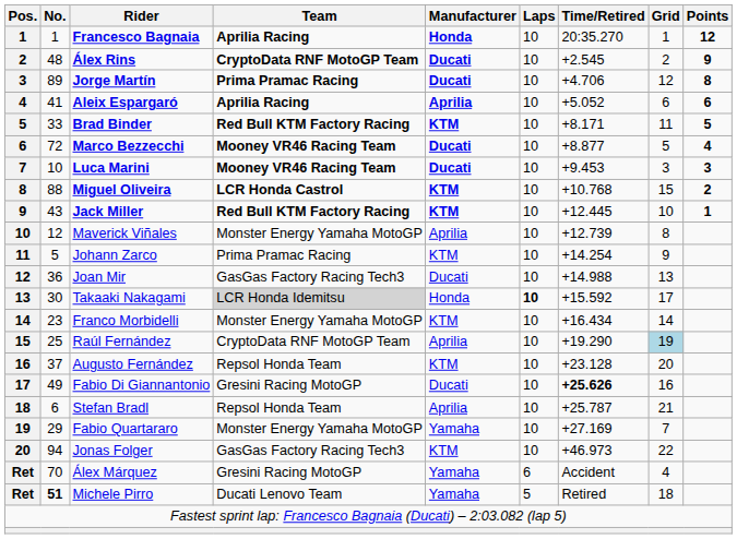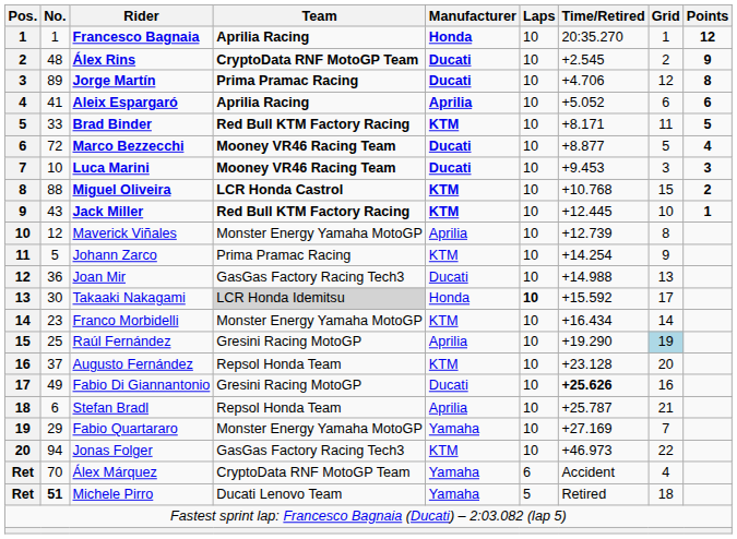Raúl Fernández | Team: CryptoData RNF MotoGP Team -> Gresini Racing MotoGP
Álex Márquez | Team: Gresini Racing MotoGP -> CryptoData RNF MotoGP Team
